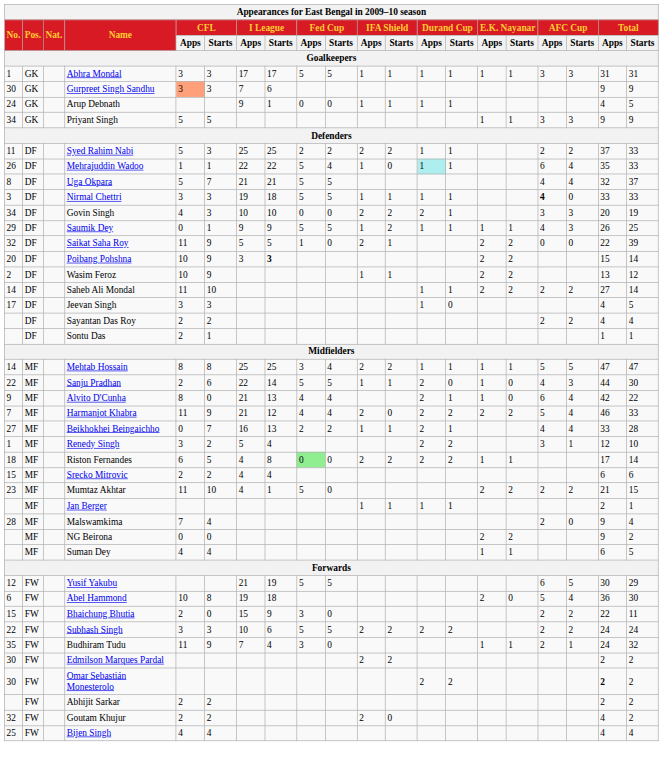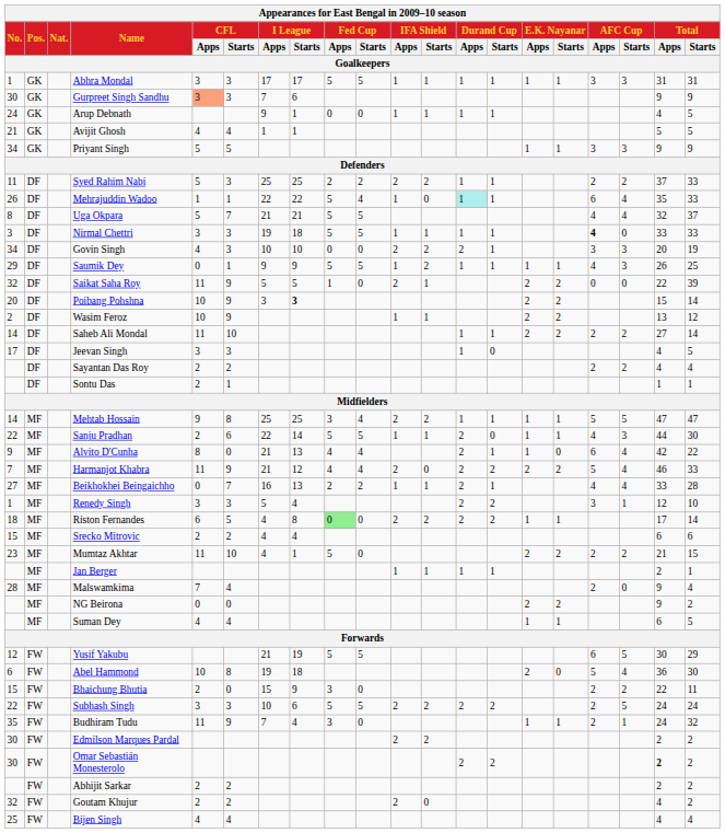+ row: 21 | GK | Avijit Ghosh | 4 | 4 | 1 | 1 | 5 | 5
Mehtab Hossain | CFL / Apps: 8 -> 9
Sanju Pradhan | E.K. Nayanar / Starts: 0 -> 1
Renedy Singh | CFL / Starts: 2 -> 3
Subhash Singh | AFC Cup / Starts: 2 -> 5
